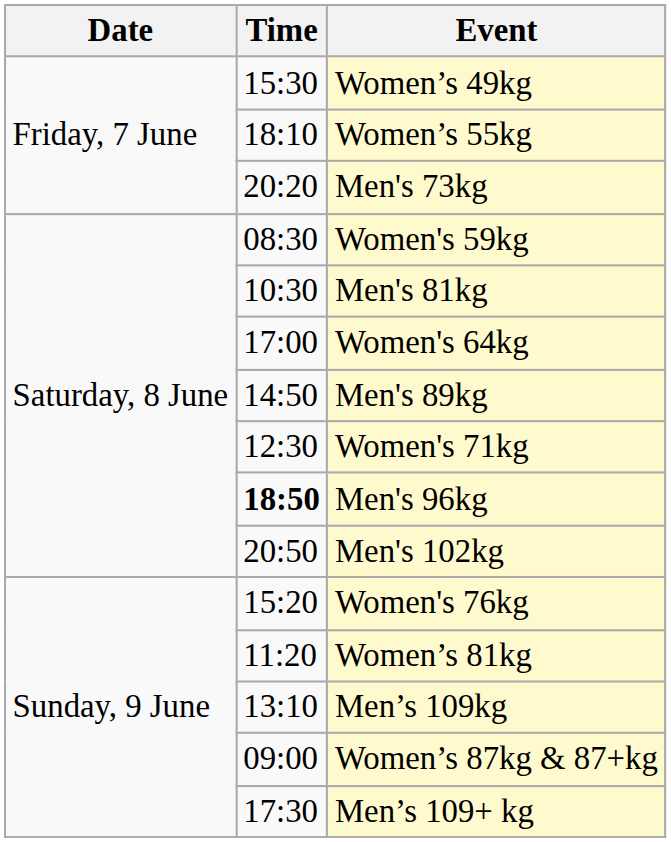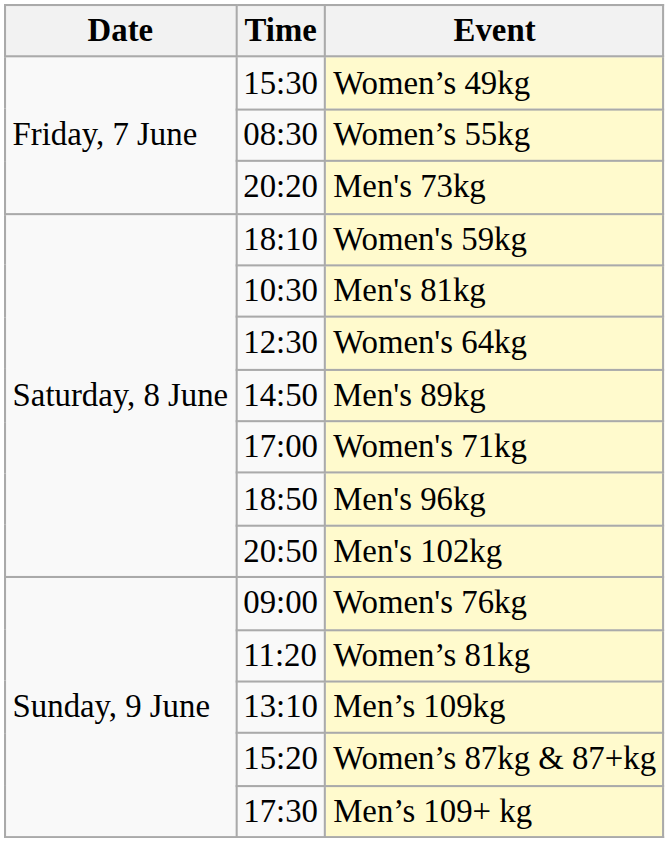Women’s 55kg | Time: 18:10 -> 08:30
Women's 59kg | Time: 08:30 -> 18:10
Women's 64kg | Time: 17:00 -> 12:30
Women's 71kg | Time: 12:30 -> 17:00
Men's 96kg | Time: bold -> normal
Women's 76kg | Time: 15:20 -> 09:00
Women’s 87kg & 87+kg | Time: 09:00 -> 15:20
